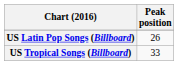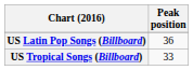US Latin Pop Songs (Billboard) | Peak position: 26 -> 36
